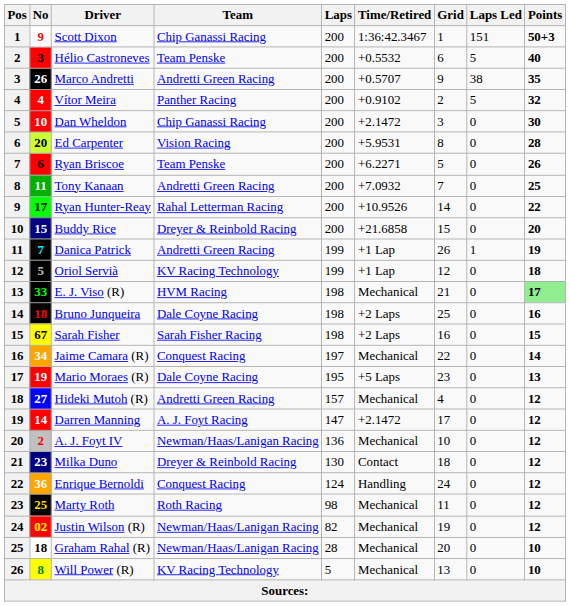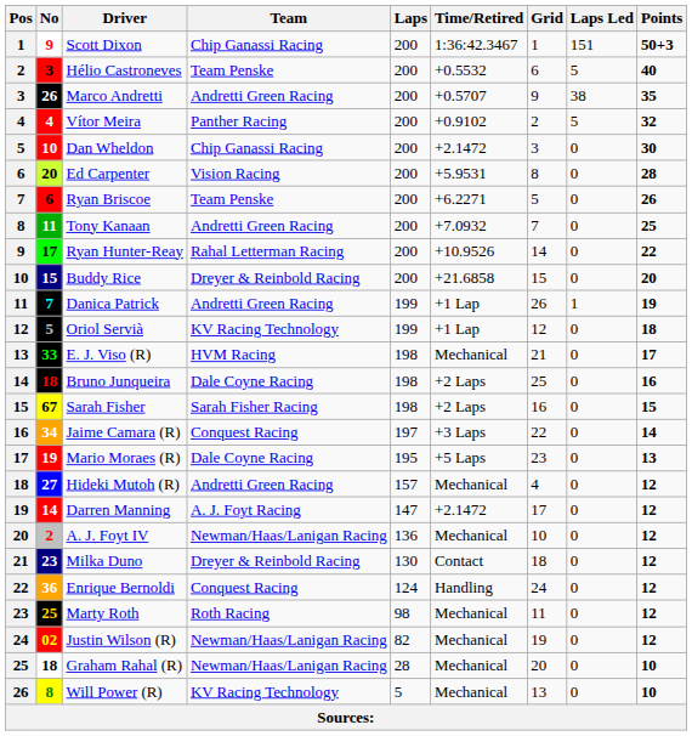E. J. Viso (R) | Points: lightgreen background -> no background
Jaime Camara (R) | Time/Retired: Mechanical -> +3 Laps
